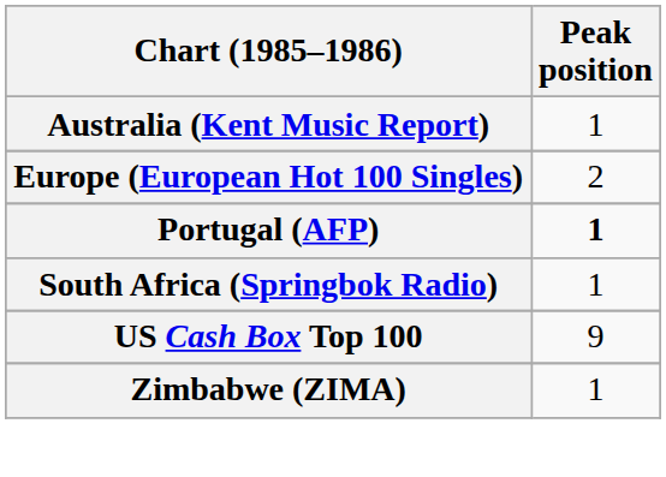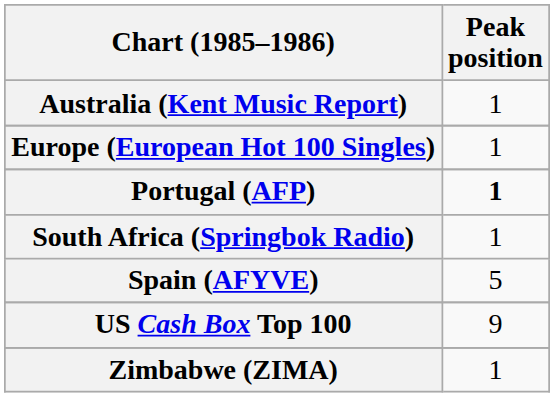Europe (European Hot 100 Singles) | Peak position: 2 -> 1
+ row: Spain (AFYVE) | 5
